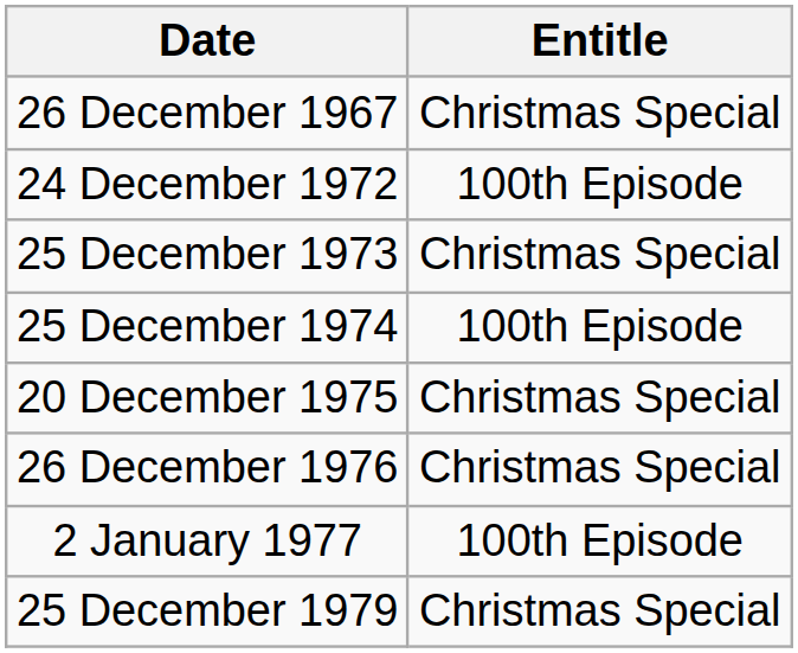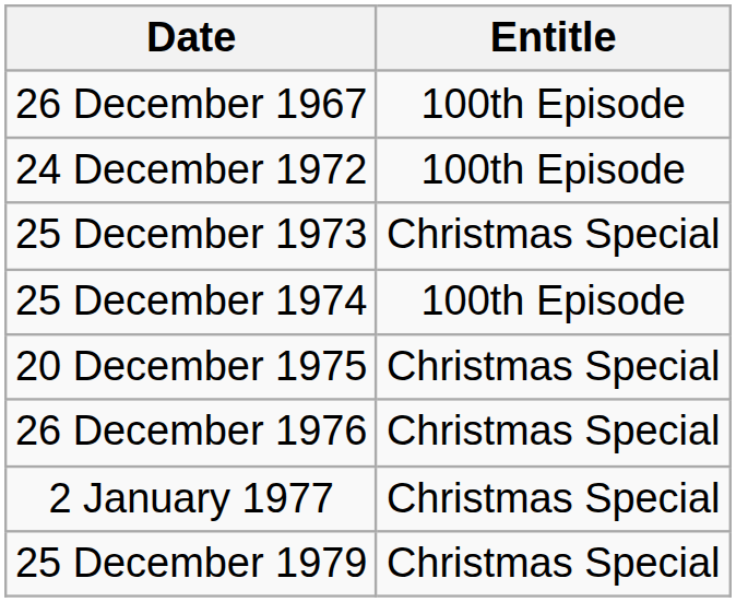26 December 1967 | Entitle: Christmas Special -> 100th Episode
2 January 1977 | Entitle: 100th Episode -> Christmas Special
